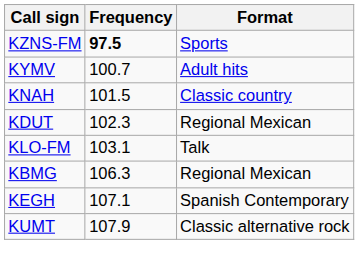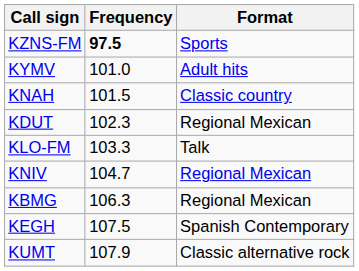KYMV | Frequency: 100.7 -> 101.0
KLO-FM | Frequency: 103.1 -> 103.3
+ row: KNIV | 104.7 | Regional Mexican
KEGH | Frequency: 107.1 -> 107.5
